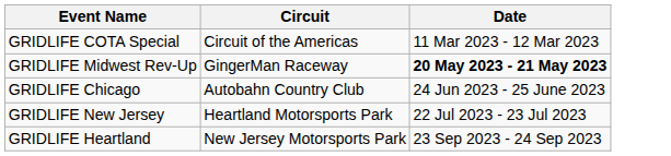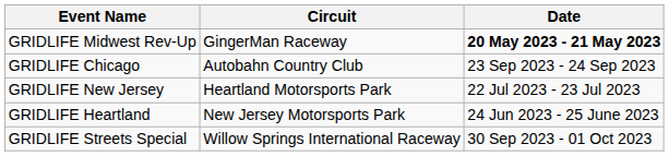- row: GRIDLIFE COTA Special | Circuit of the Americas | 11 Mar 2023 - 12 Mar 2023
GRIDLIFE Chicago | Date: 24 Jun 2023 - 25 June 2023 -> 23 Sep 2023 - 24 Sep 2023
GRIDLIFE Heartland | Date: 23 Sep 2023 - 24 Sep 2023 -> 24 Jun 2023 - 25 June 2023
+ row: GRIDLIFE Streets Special | Willow Springs International Raceway | 30 Sep 2023 - 01 Oct 2023
